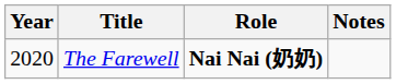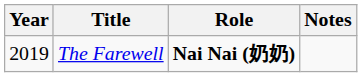The Farewell | Year: 2020 -> 2019
